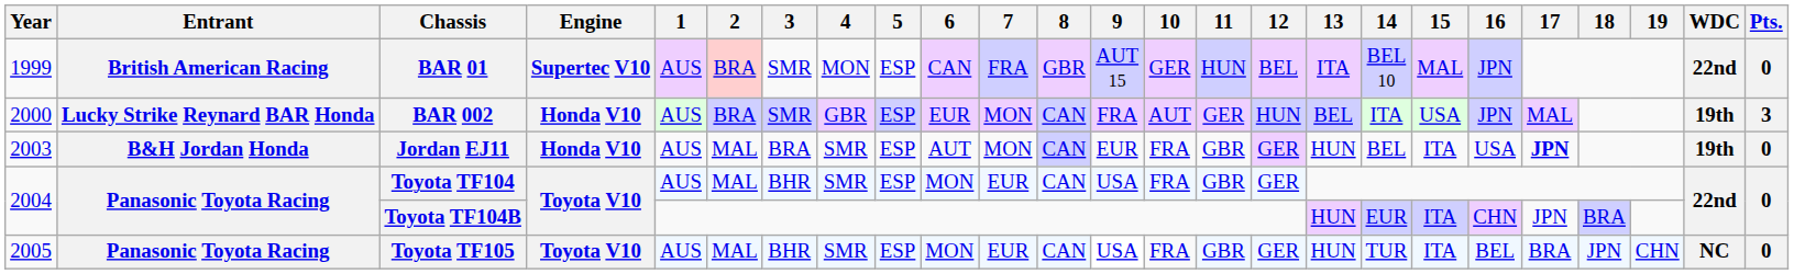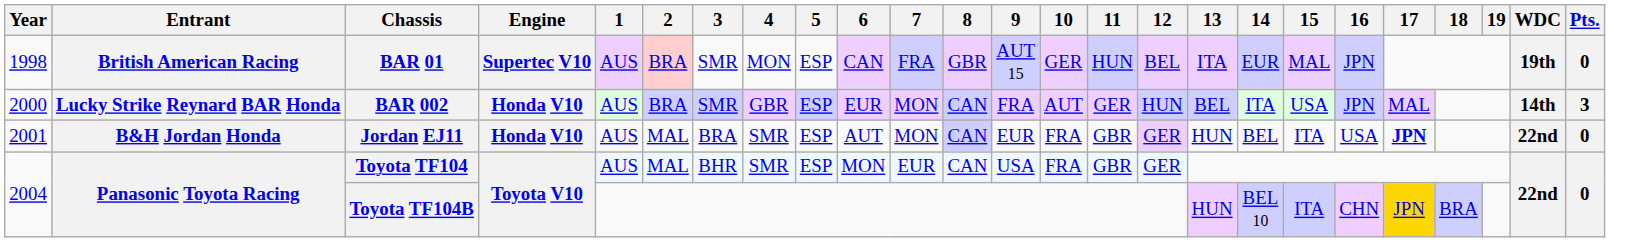BAR 01 | Year: 1999 -> 1998
BAR 01 | 14: BEL 10 -> EUR
BAR 01 | WDC: 22nd -> 19th
BAR 002 | WDC: 19th -> 14th
Jordan EJ11 | Year: 2003 -> 2001
Jordan EJ11 | WDC: 19th -> 22nd
Toyota TF104B | 14: EUR -> BEL 10
Toyota TF104B | 17: no background -> gold background
- row: 2005 | Panasonic Toyota Racing | Toyota TF105 | Toyota V10 | AUS | MAL | BHR | SMR | ESP | MON | EUR | CAN | USA | FRA | GBR | GER | HUN | TUR | ITA | BEL | BRA | JPN | CHN | NC | 0
